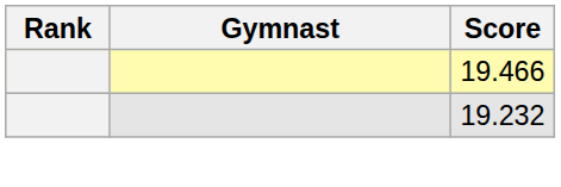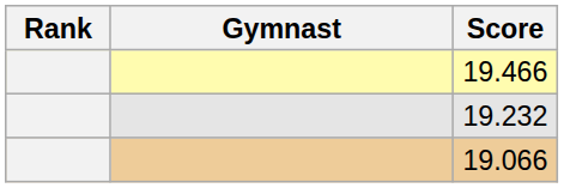+ row: 19.066
